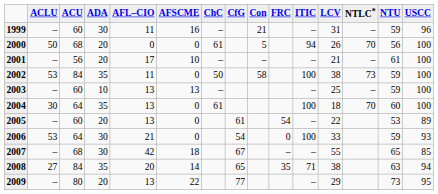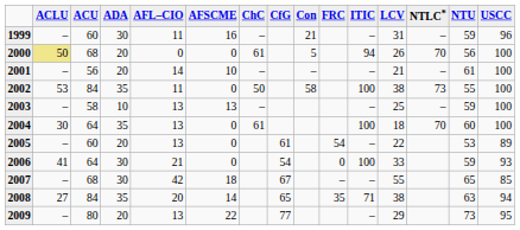2000 | ACLU: no background -> khaki background
2001 | AFL–CIO: 17 -> 14
2002 | NTU: 59 -> 55
2003 | ACU: 60 -> 58
2006 | ACLU: 53 -> 41
